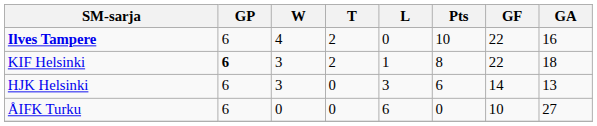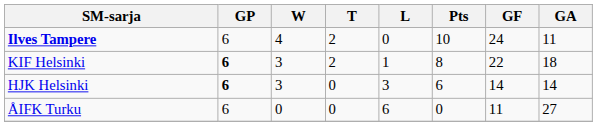Ilves Tampere | GF: 22 -> 24
Ilves Tampere | GA: 16 -> 11
HJK Helsinki | GP: normal -> bold
HJK Helsinki | GA: 13 -> 14
ÅIFK Turku | GF: 10 -> 11
